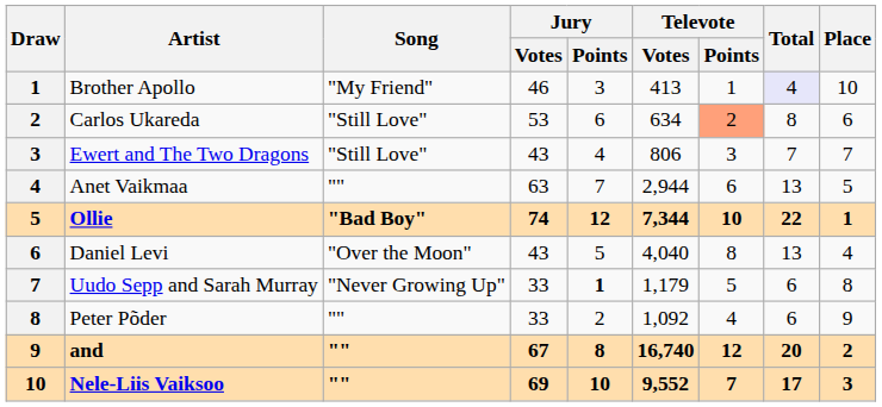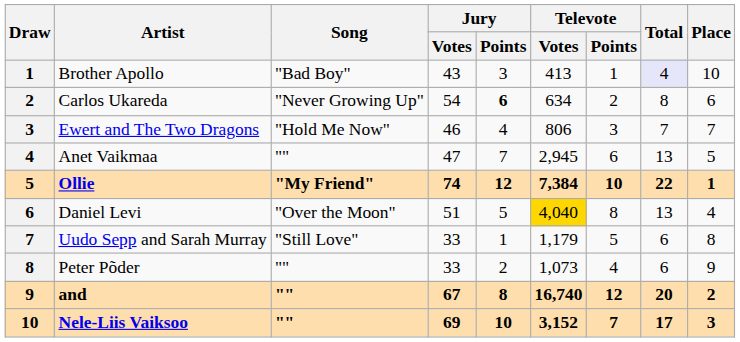Brother Apollo | Song: "My Friend" -> "Bad Boy"
Brother Apollo | Jury / Votes: 46 -> 43
Carlos Ukareda | Song: "Still Love" -> "Never Growing Up"
Carlos Ukareda | Jury / Votes: 53 -> 54
Carlos Ukareda | Jury / Points: normal -> bold
Carlos Ukareda | Televote / Points: lightsalmon background -> no background
Ewert and The Two Dragons | Song: "Still Love" -> "Hold Me Now"
Ewert and The Two Dragons | Jury / Votes: 43 -> 46
Anet Vaikmaa | Jury / Votes: 63 -> 47
Anet Vaikmaa | Televote / Votes: 2,944 -> 2,945
Ollie | Song: "Bad Boy" -> "My Friend"
Ollie | Televote / Votes: 7,344 -> 7,384
Daniel Levi | Jury / Votes: 43 -> 51
Daniel Levi | Televote / Votes: no background -> gold background
Uudo Sepp and Sarah Murray | Song: "Never Growing Up" -> "Still Love"
Uudo Sepp and Sarah Murray | Jury / Points: bold -> normal
Peter Põder | Televote / Votes: 1,092 -> 1,073
Nele-Liis Vaiksoo | Televote / Votes: 9,552 -> 3,152
